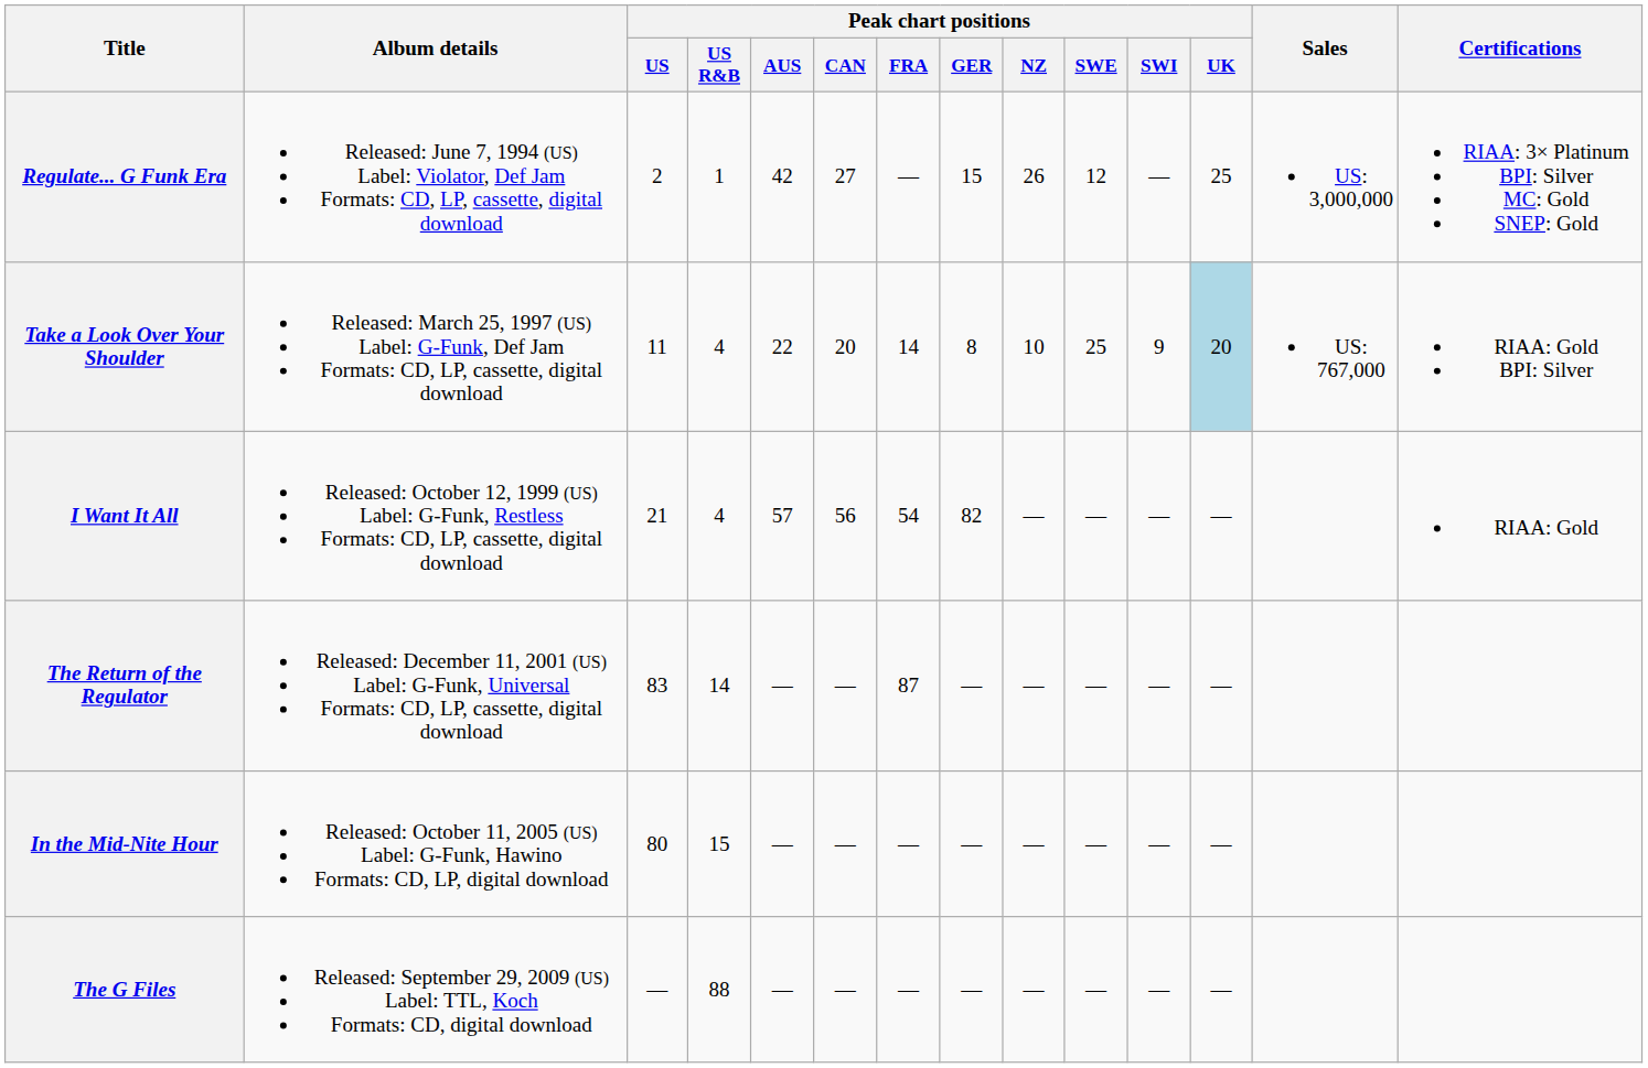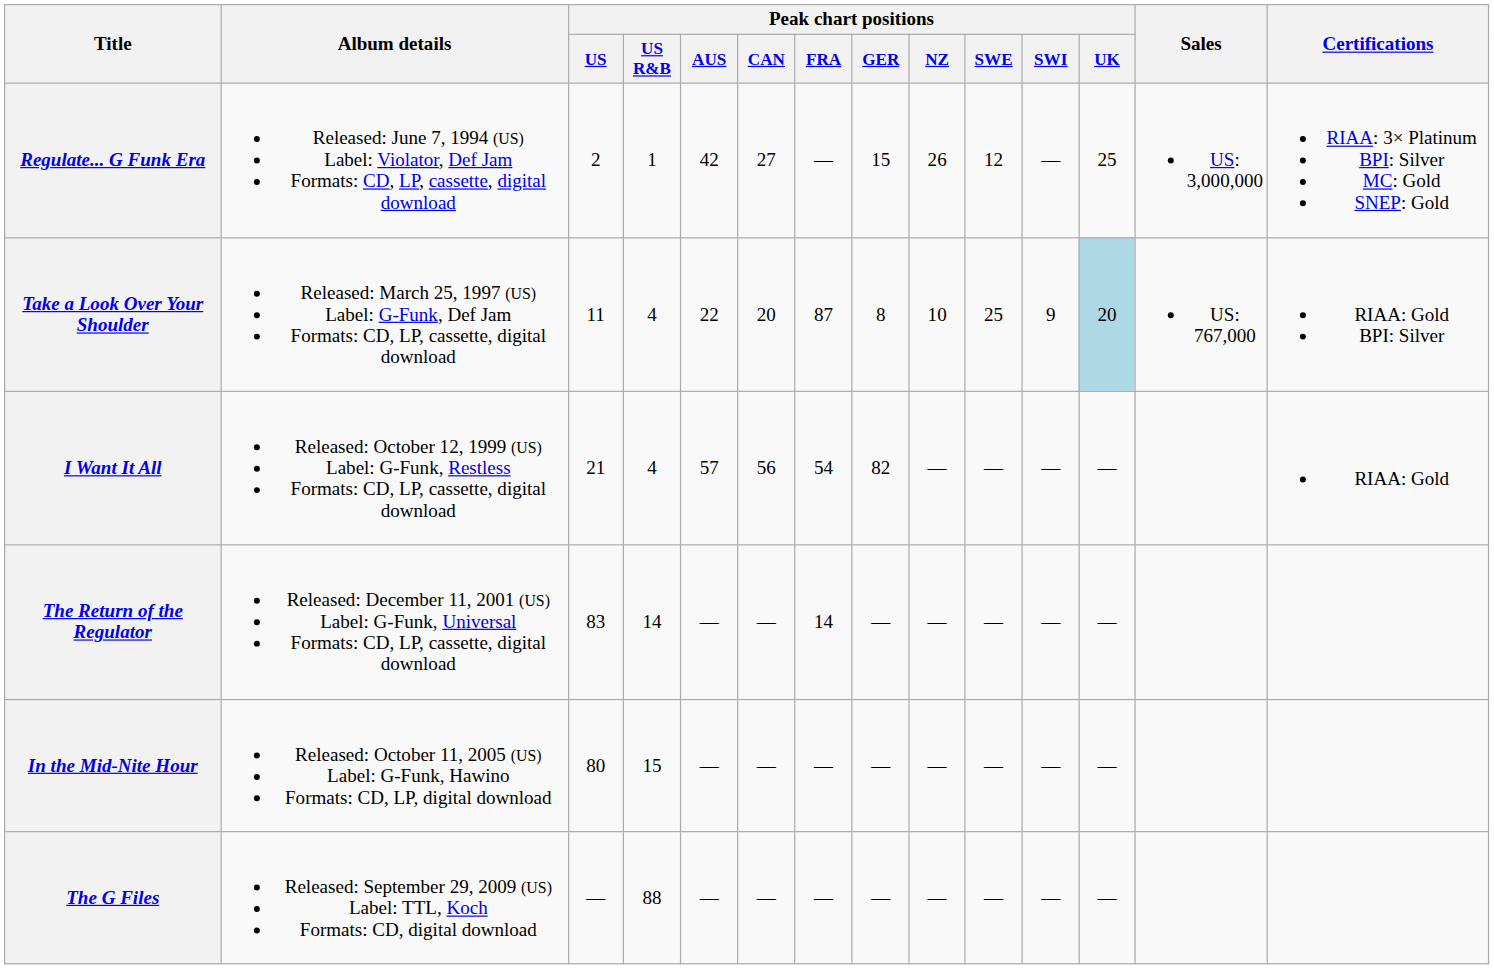Take a Look Over Your Shoulder | Peak chart positions / FRA: 14 -> 87
The Return of the Regulator | Peak chart positions / FRA: 87 -> 14
